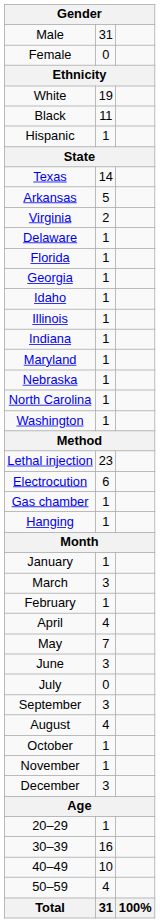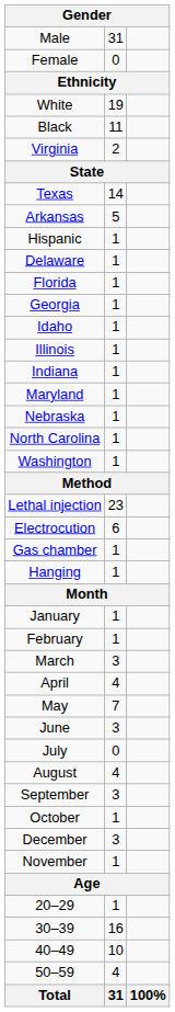rows swapped: Hispanic <-> Virginia
rows swapped: February <-> March
rows swapped: August <-> September
rows swapped: November <-> December
